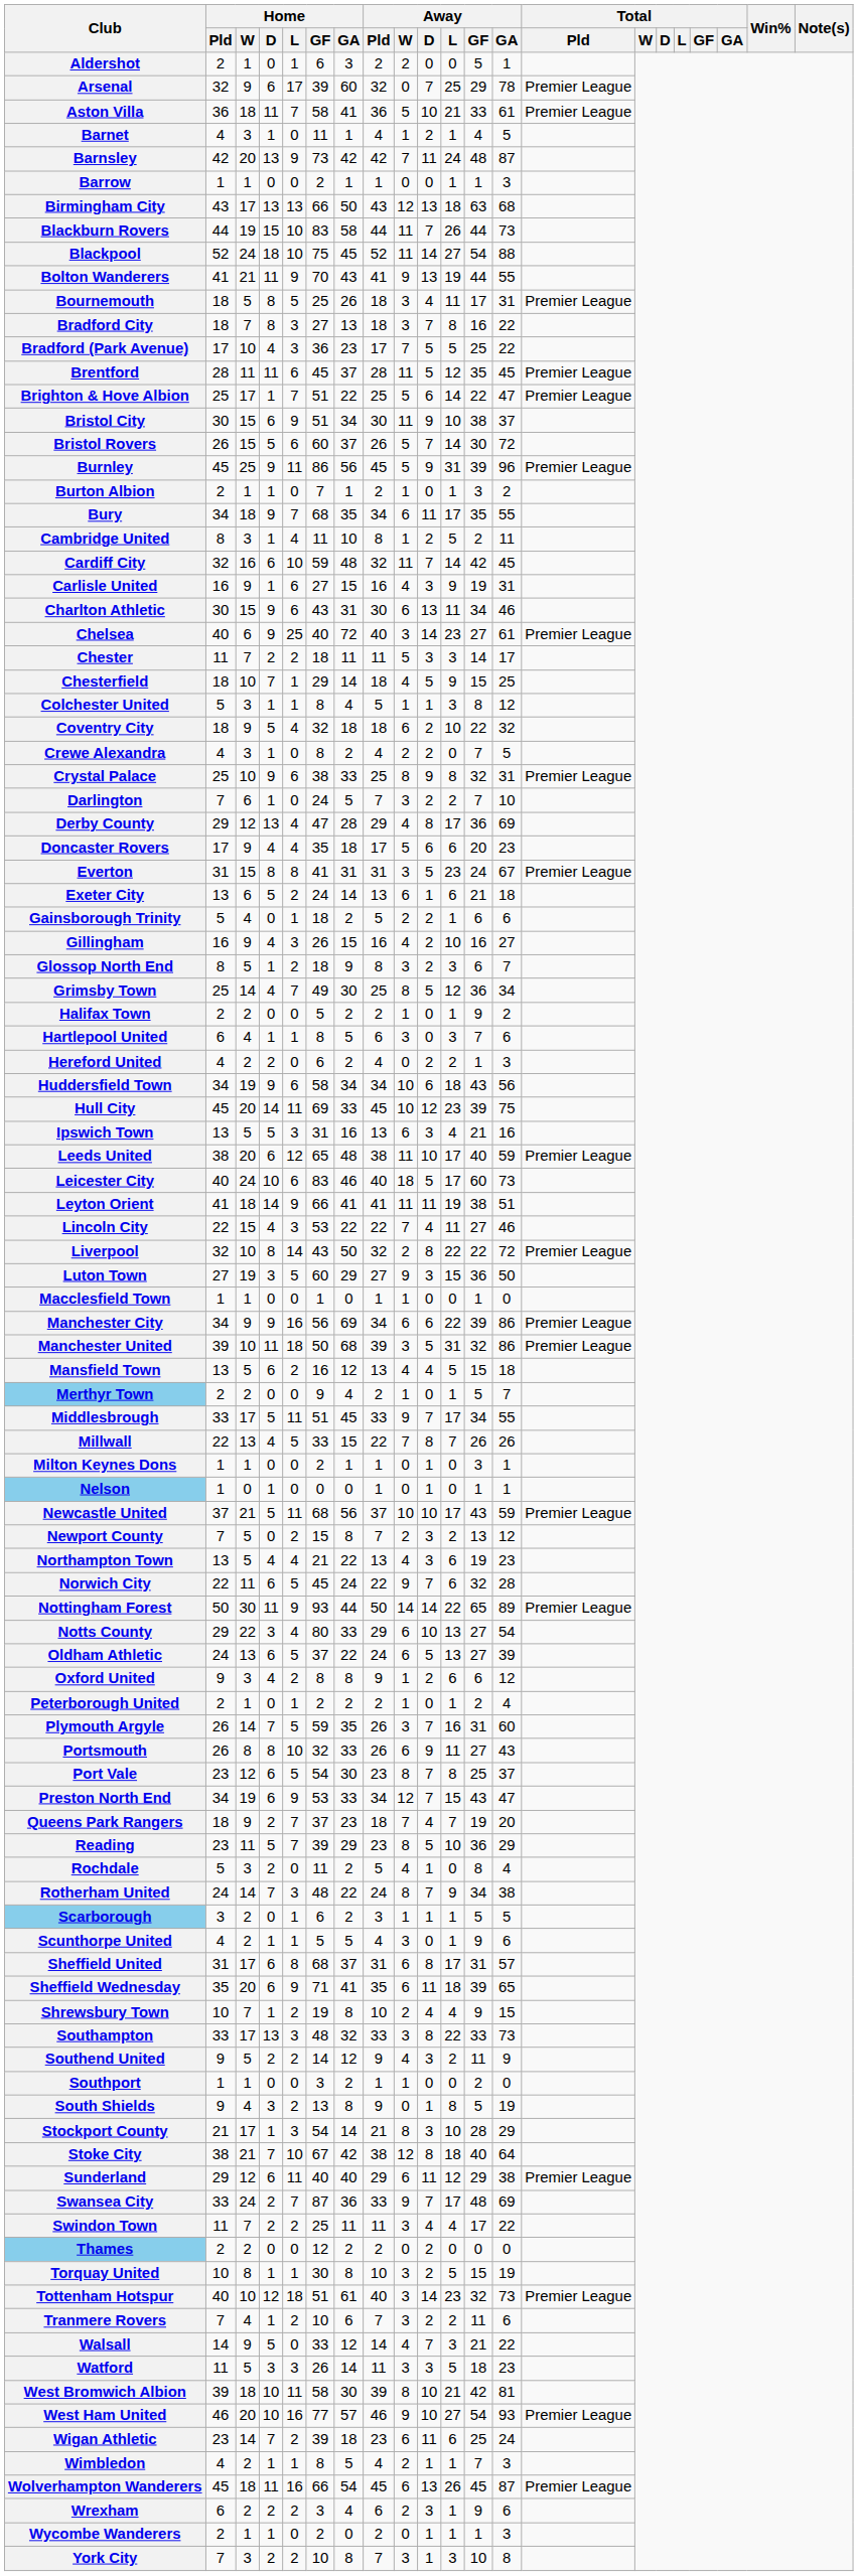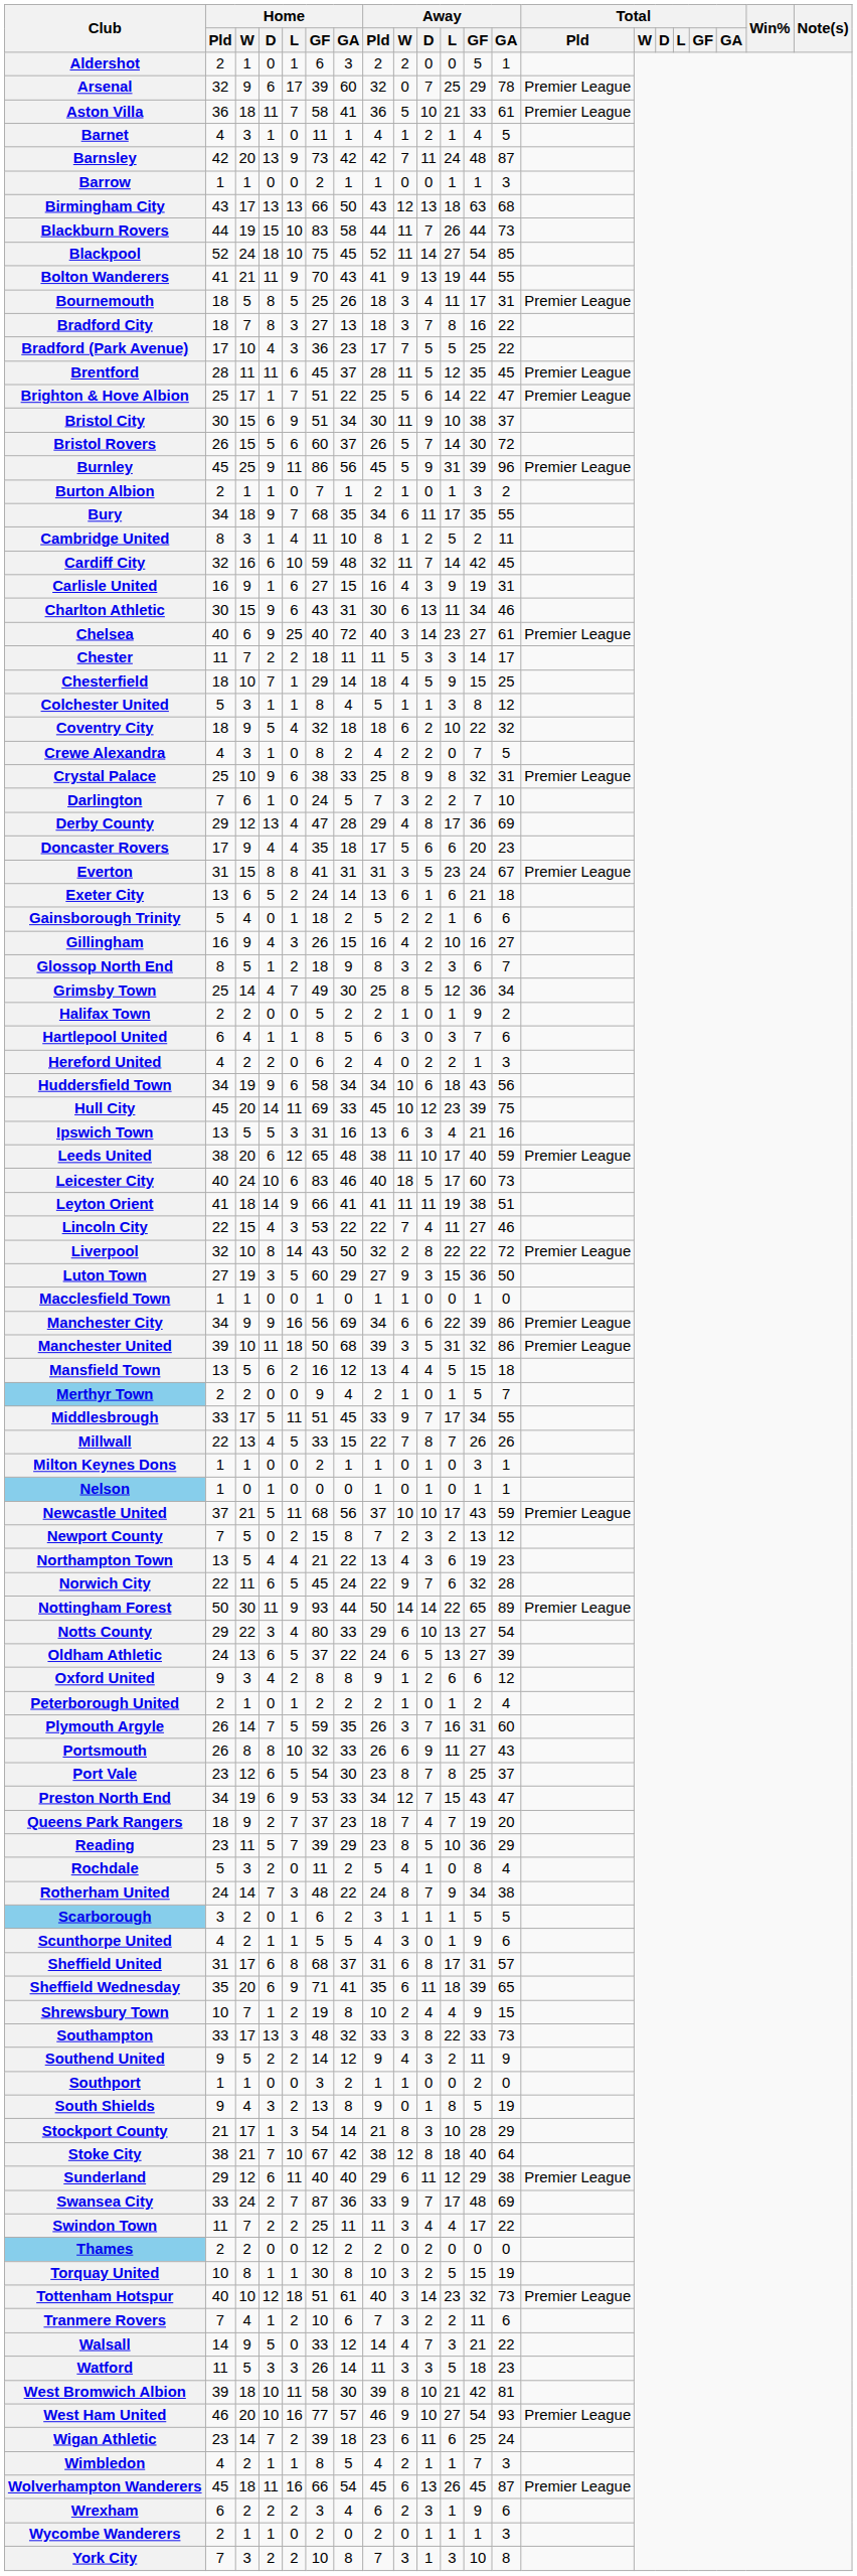Blackpool | Away / GA: 88 -> 85
